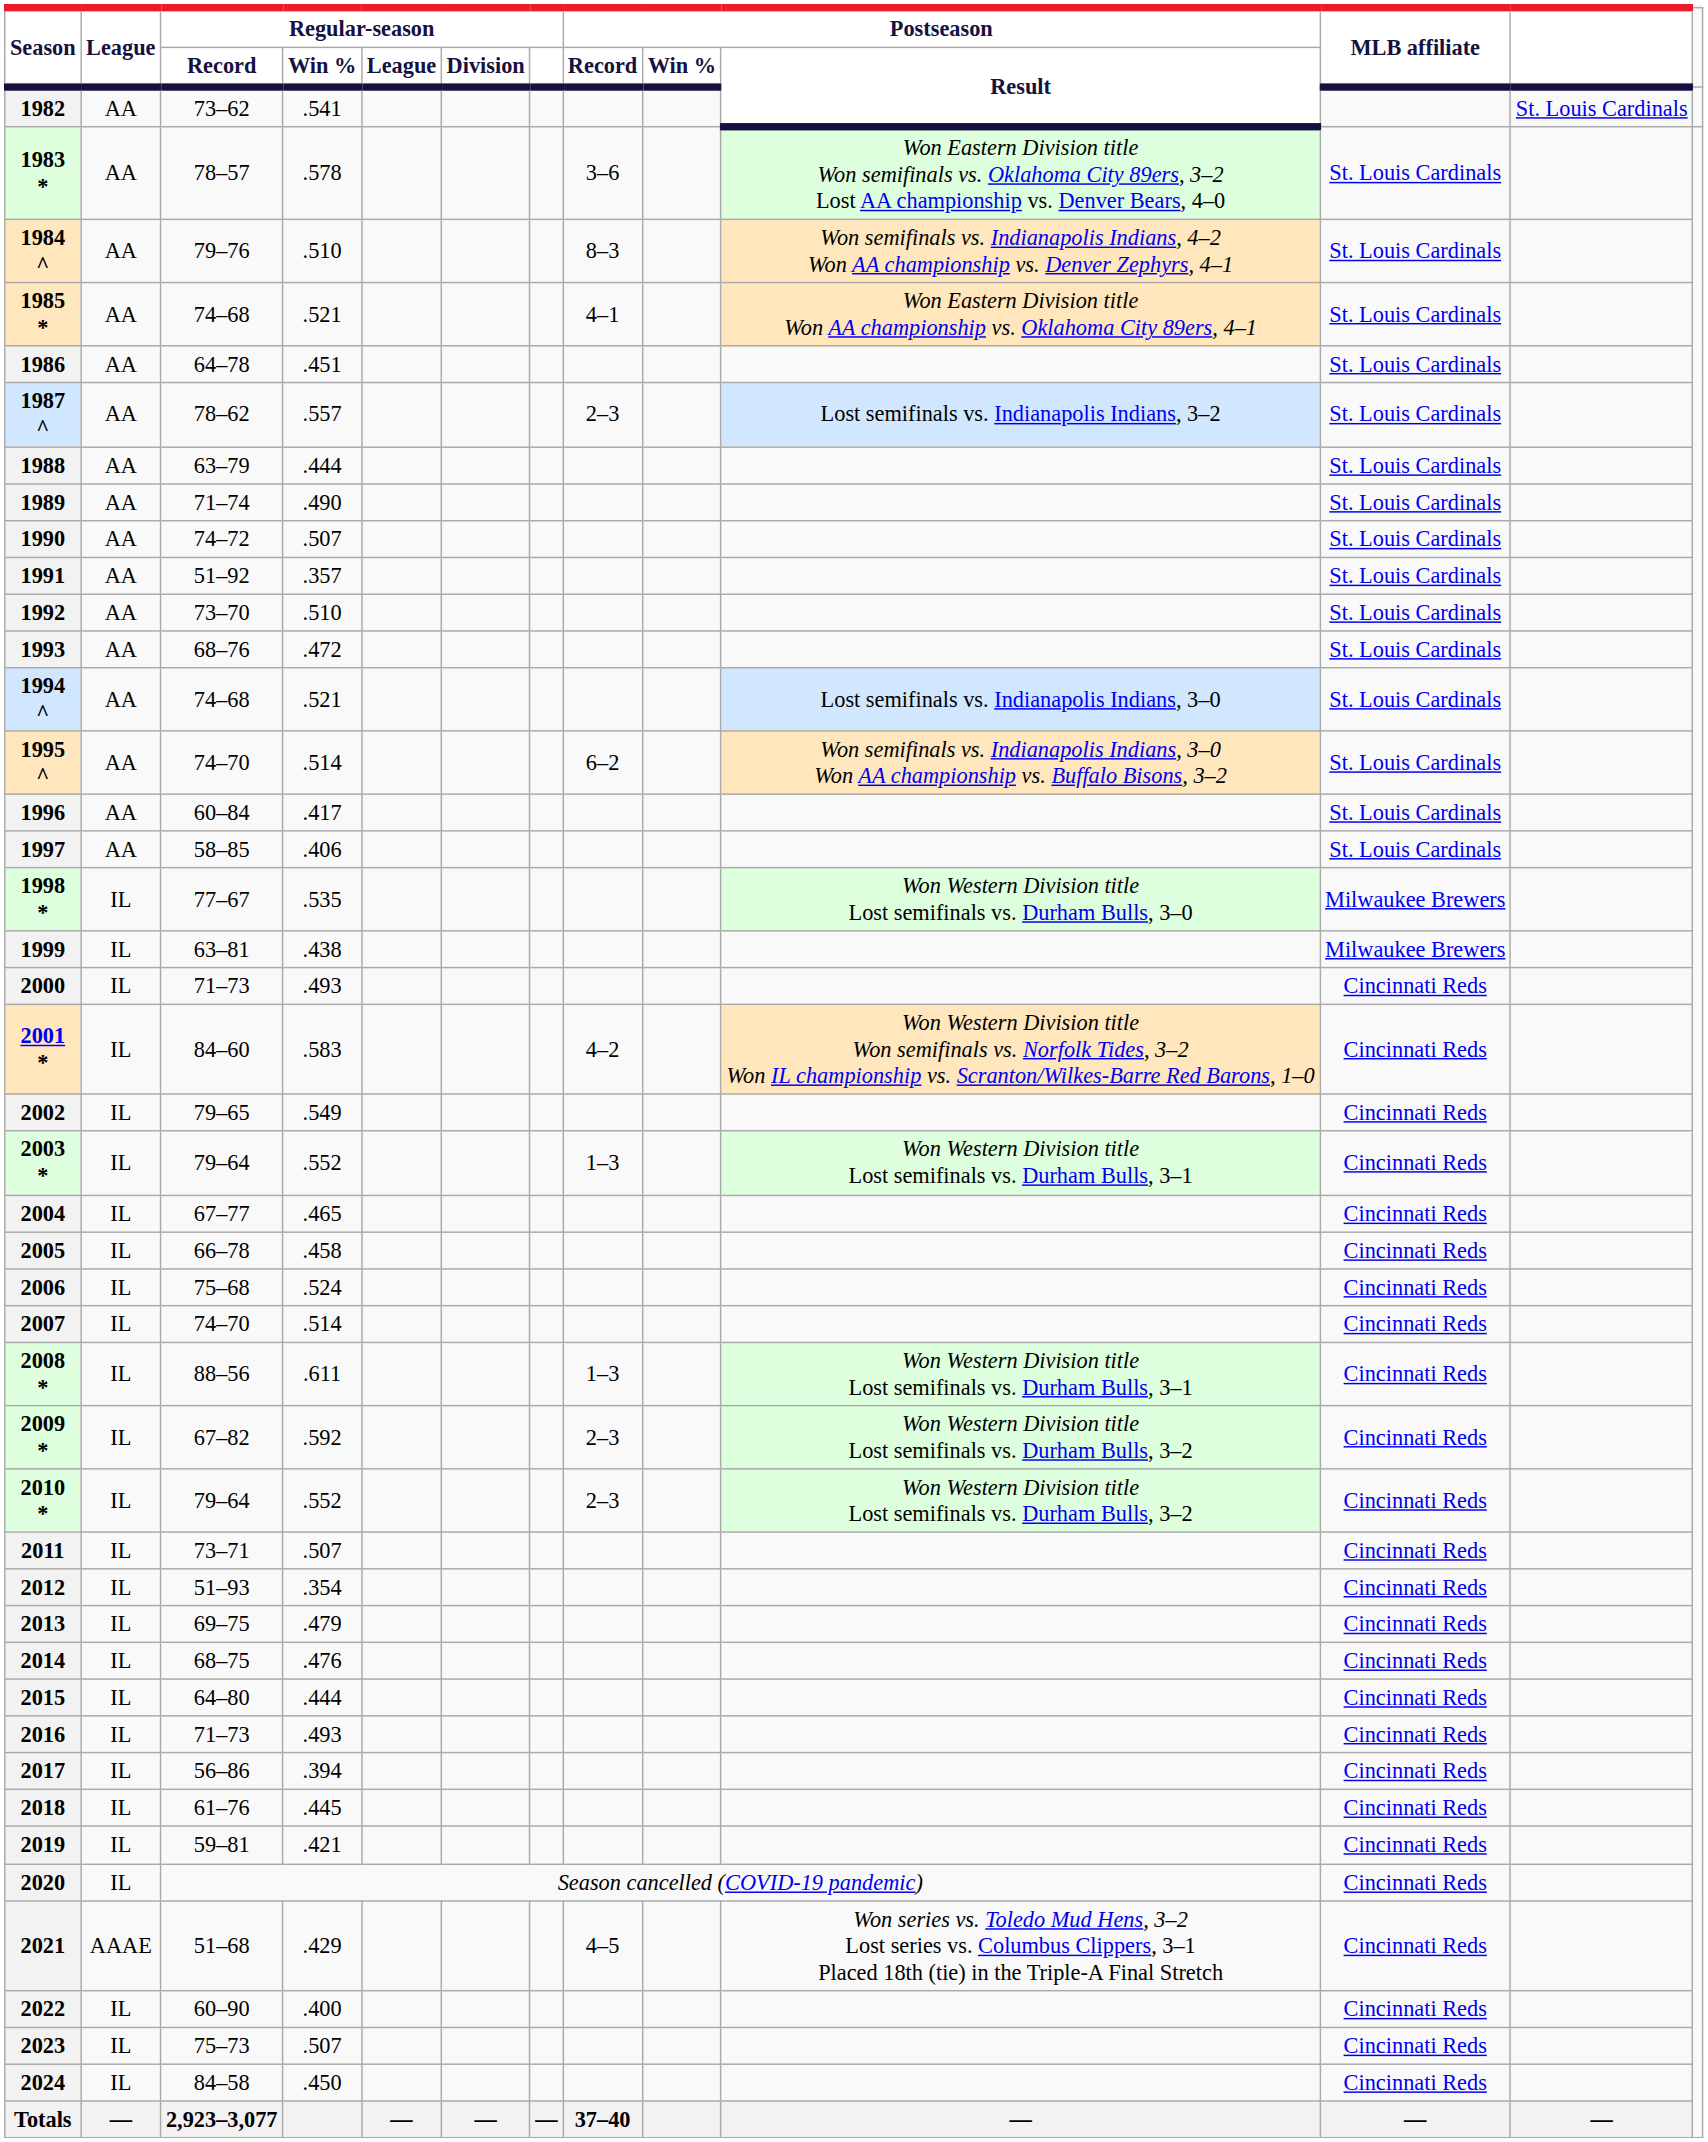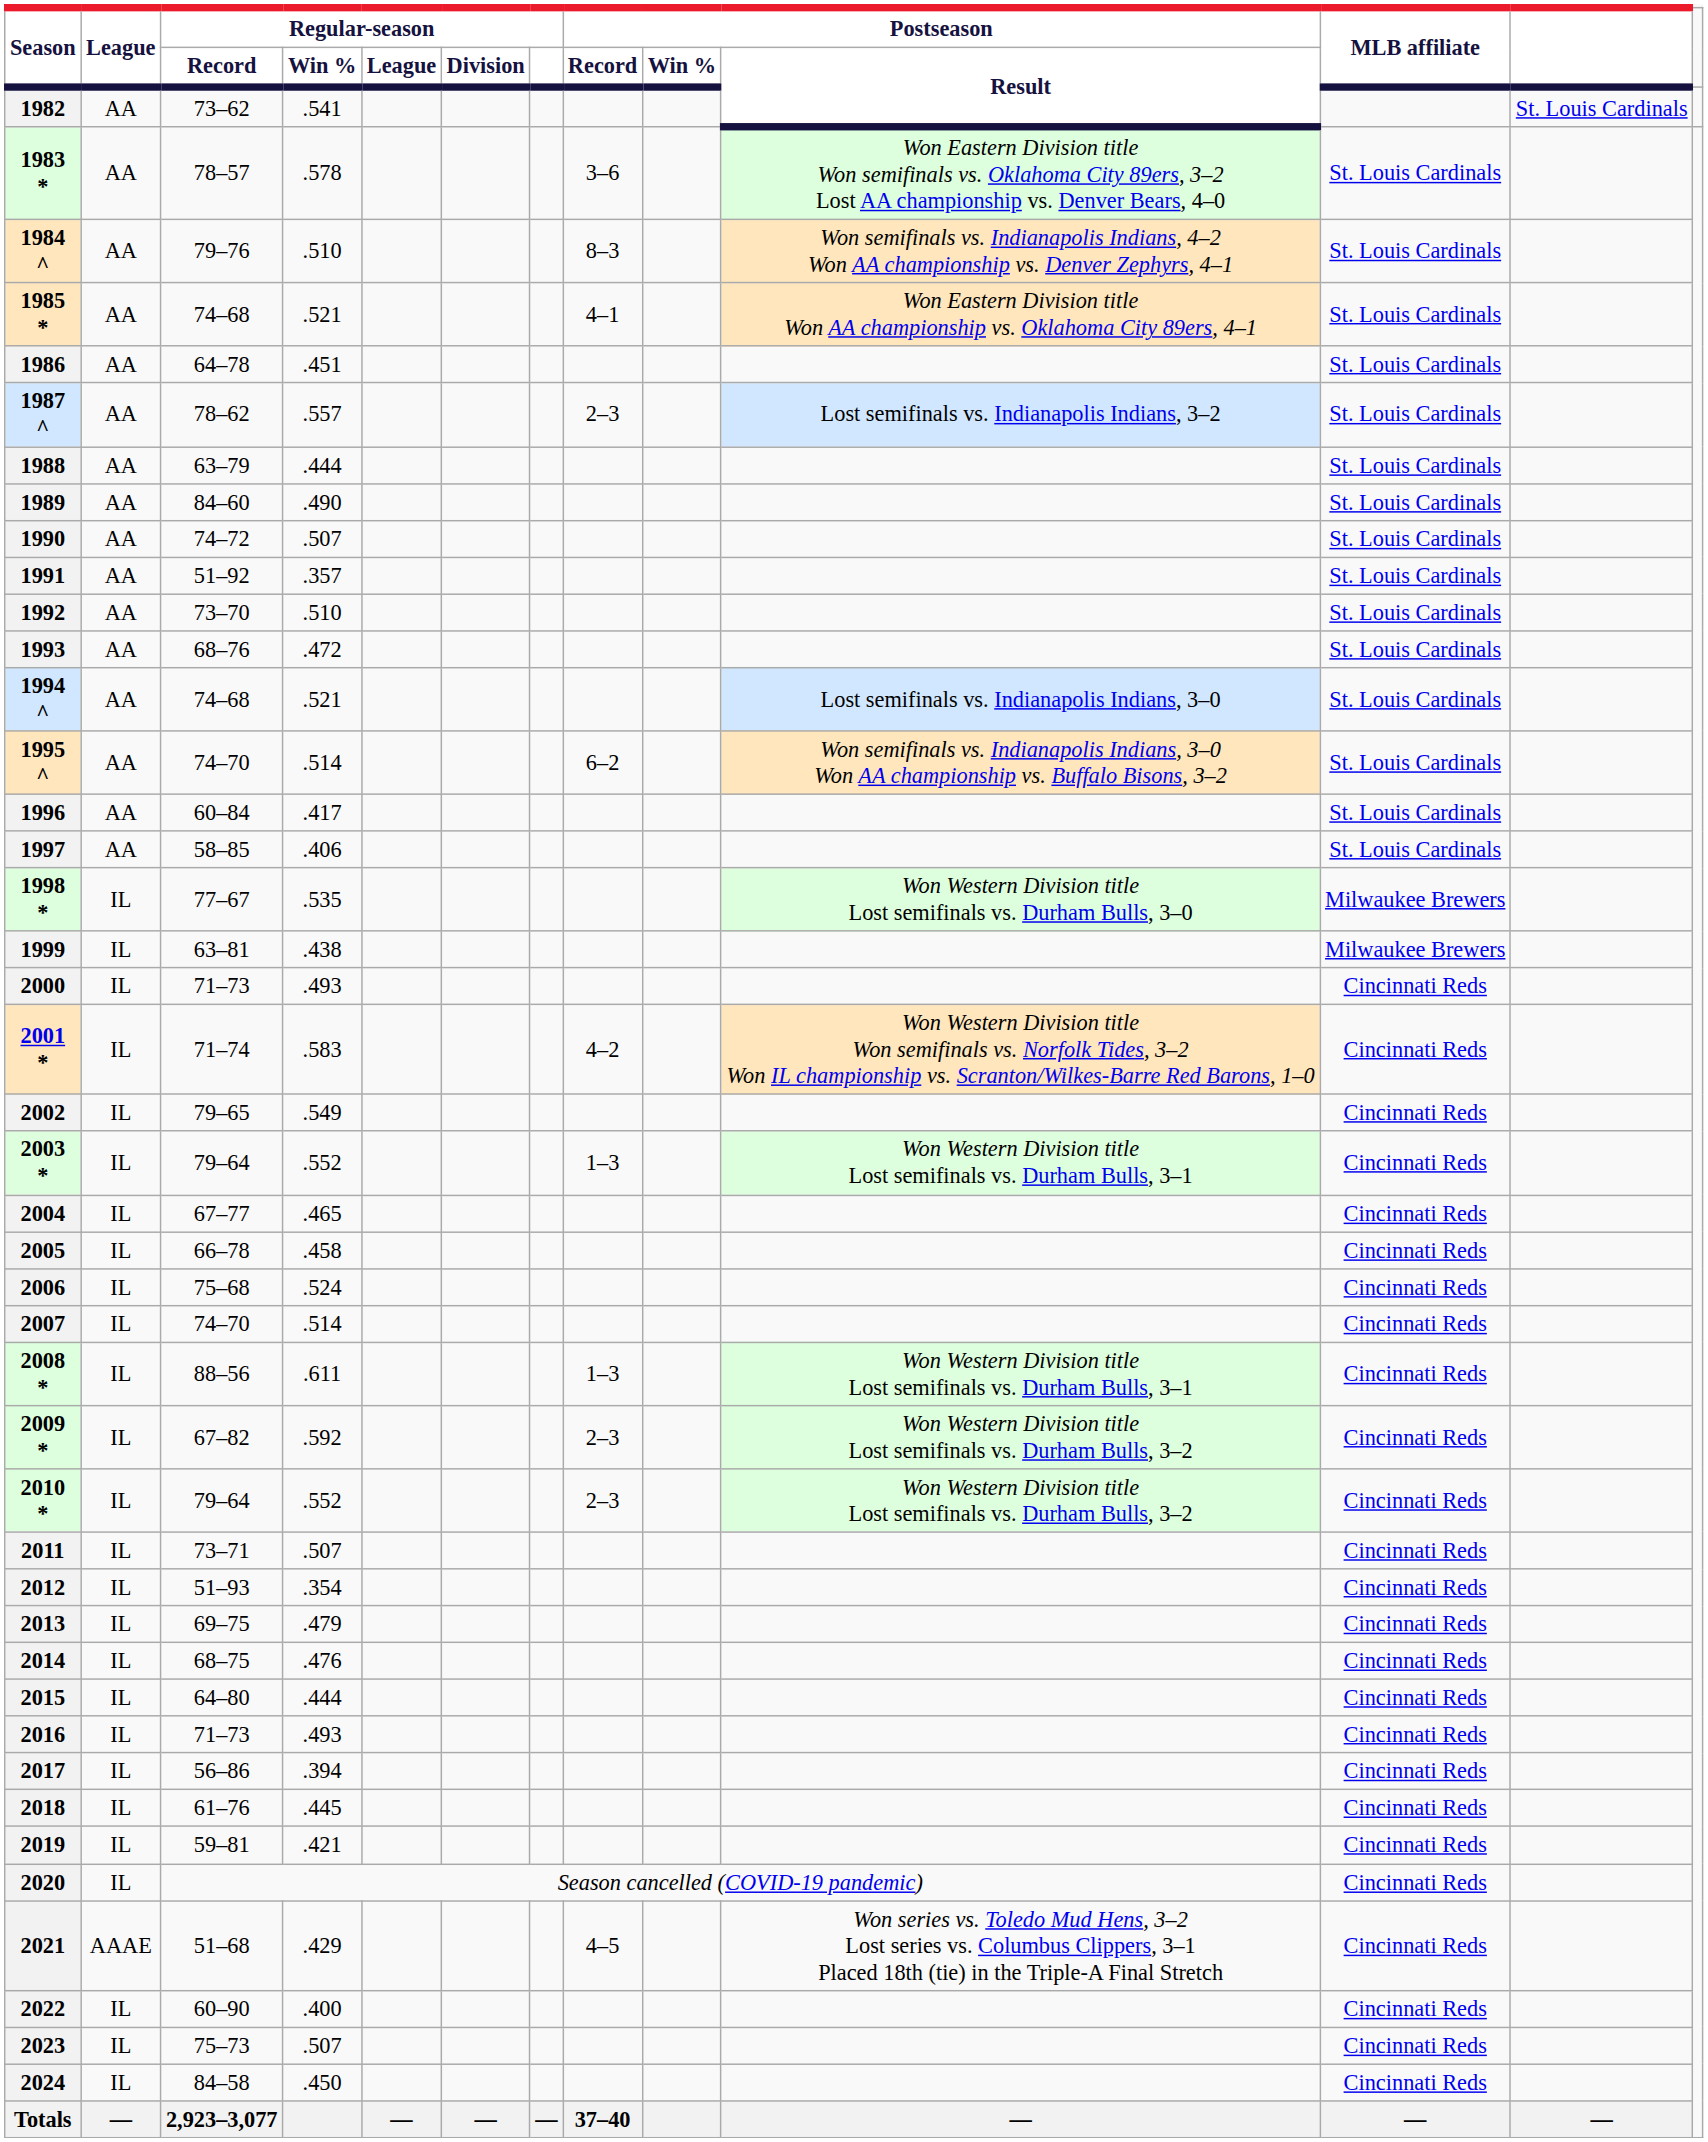1989 | Regular-season / Record: 71–74 -> 84–60
2001 * | Regular-season / Record: 84–60 -> 71–74
